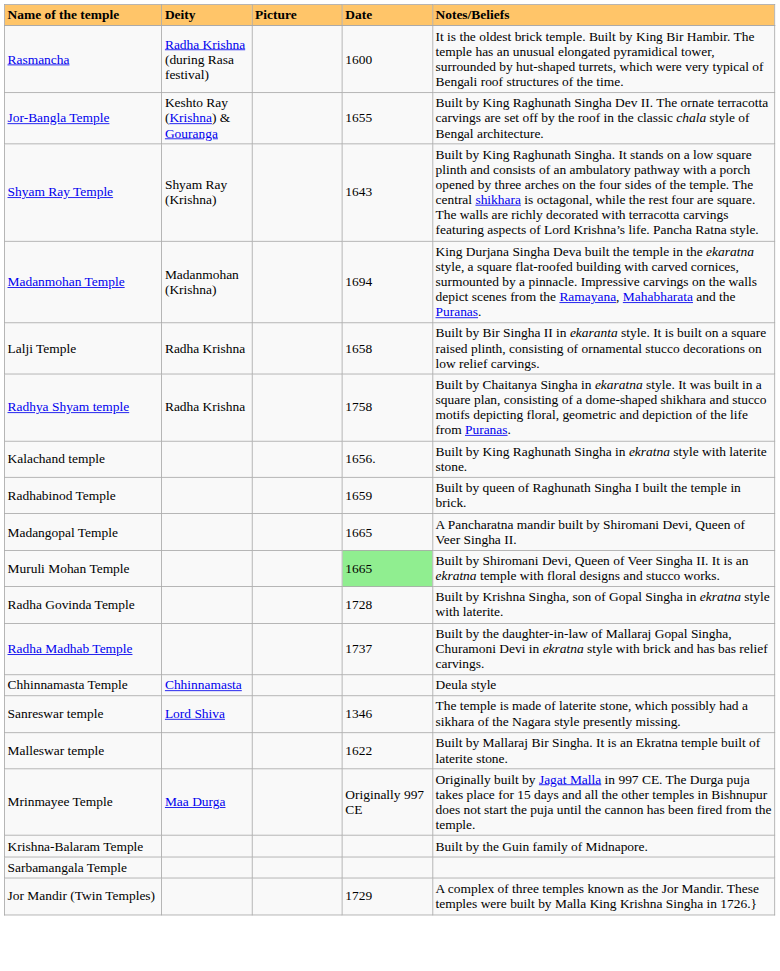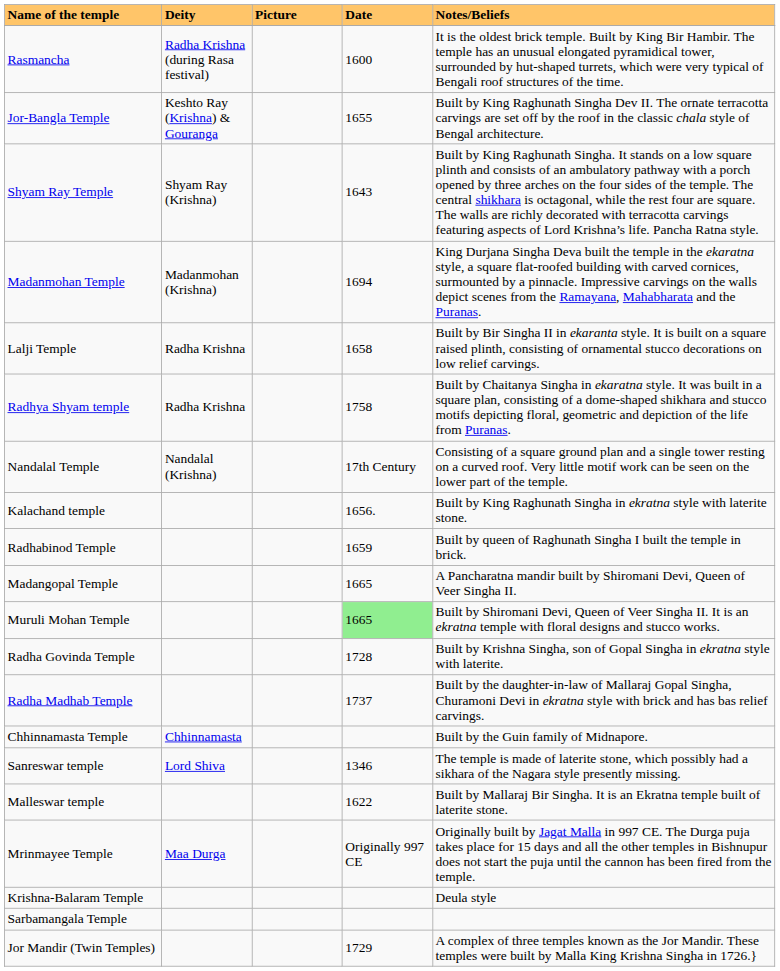+ row: Nandalal Temple | Nandalal (Krishna) | 17th Century | Consisting of a square ground plan and a single tower resting on a curved roof. Very little motif work can be seen on the lower part of the temple.
Chhinnamasta Temple | Notes/Beliefs: Deula style -> Built by the Guin family of Midnapore.
Krishna-Balaram Temple | Notes/Beliefs: Built by the Guin family of Midnapore. -> Deula style
